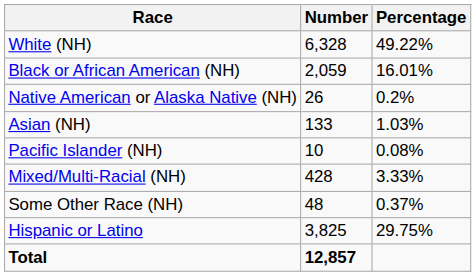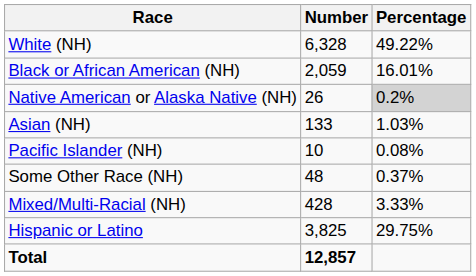Native American or Alaska Native (NH) | Percentage: no background -> lightgrey background
rows swapped: Some Other Race (NH) <-> Mixed/Multi-Racial (NH)
